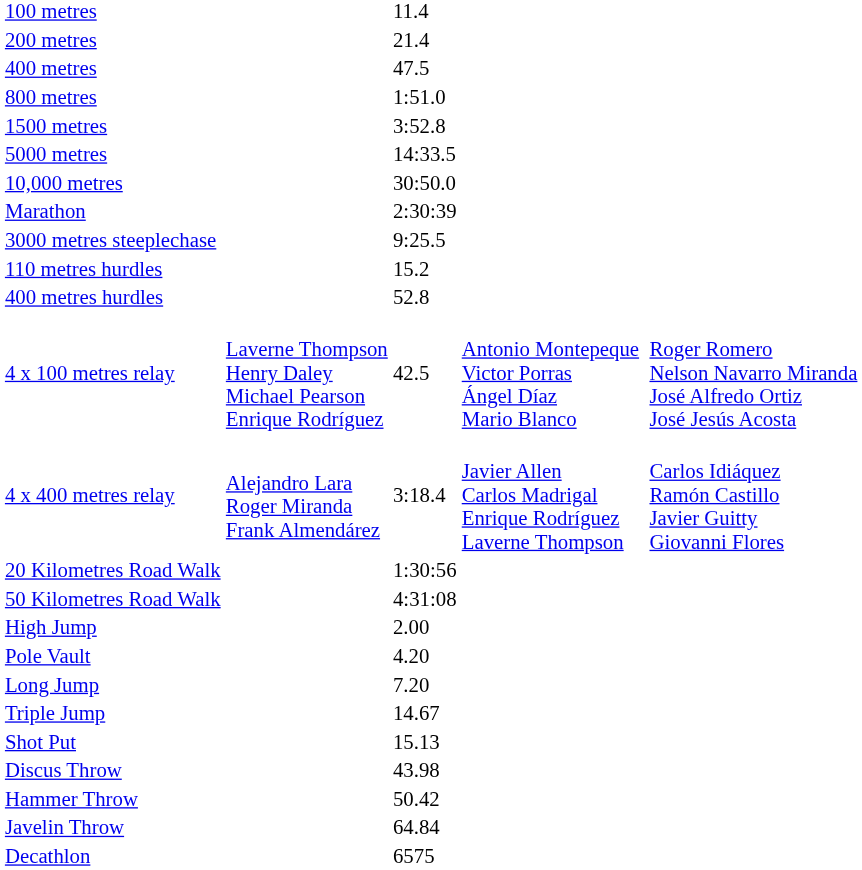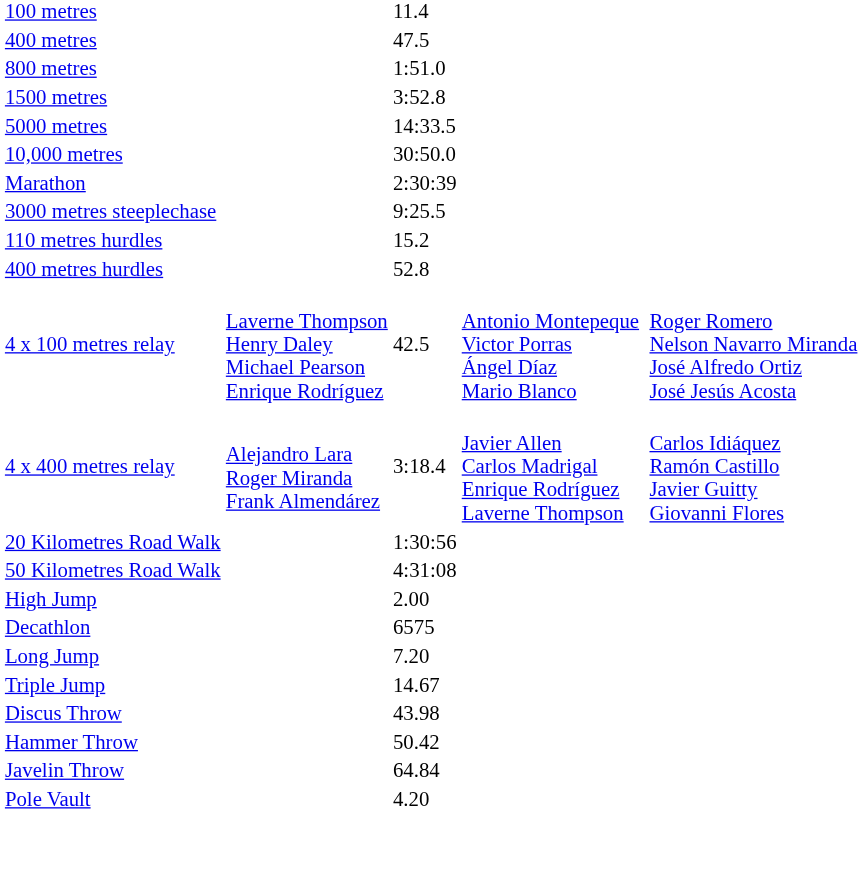- row: 200 metres | 21.4
rows swapped: Pole Vault <-> Decathlon
- row: Shot Put | 15.13
